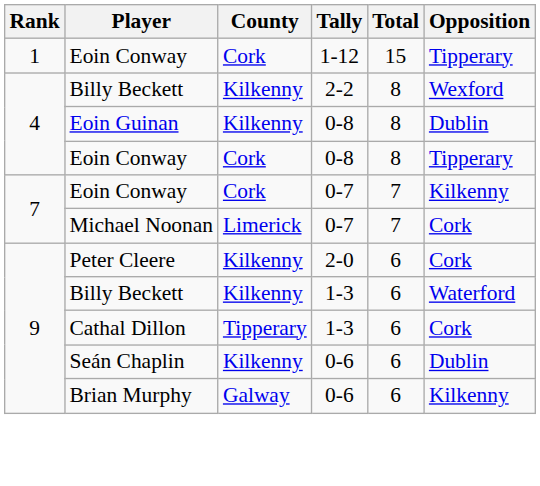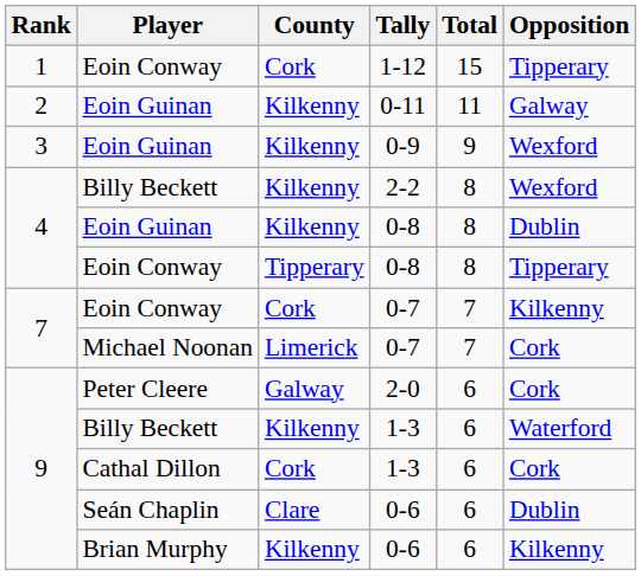+ row: 2 | Eoin Guinan | Kilkenny | 0-11 | 11 | Galway
+ row: 3 | Eoin Guinan | Kilkenny | 0-9 | 9 | Wexford
Eoin Conway / 0-8 | County: Cork -> Tipperary
2-0 | County: Kilkenny -> Galway
Cathal Dillon / 1-3 | County: Tipperary -> Cork
Seán Chaplin / 0-6 | County: Kilkenny -> Clare
Brian Murphy / 0-6 | County: Galway -> Kilkenny
